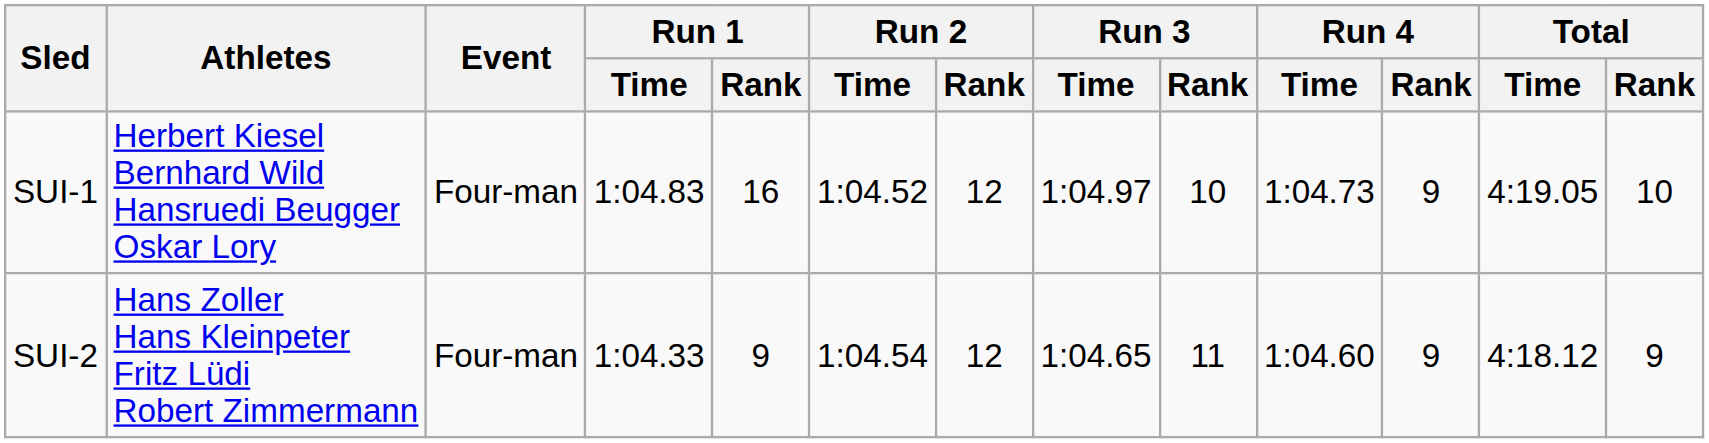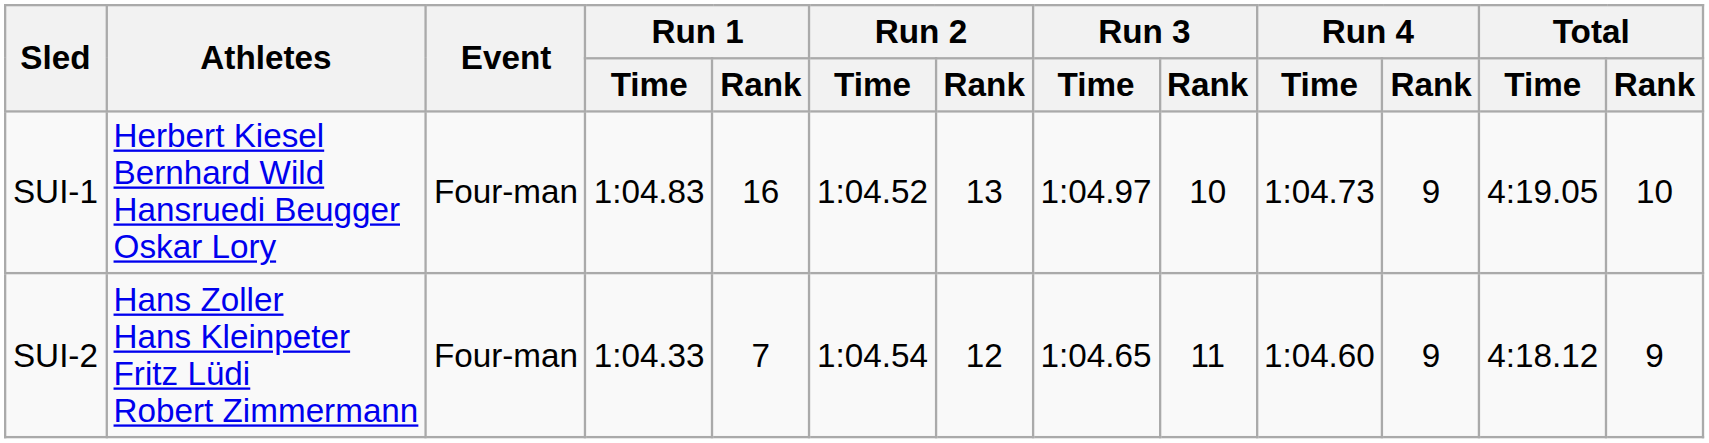SUI-1 | Run 2 / Rank: 12 -> 13
SUI-2 | Run 1 / Rank: 9 -> 7
